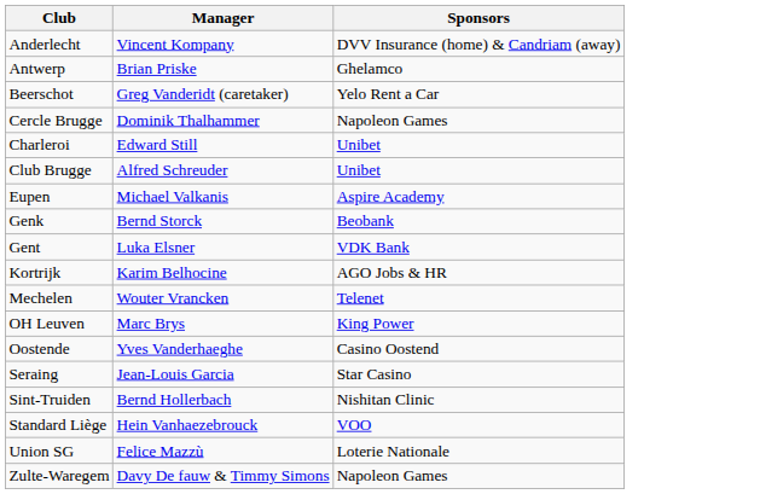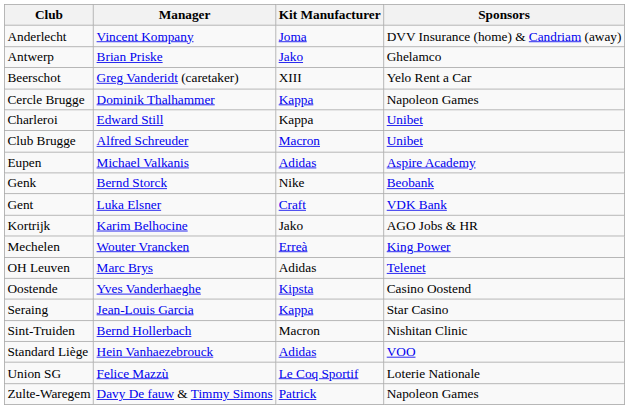+ column: Kit Manufacturer | Joma | Jako | XIII | Kappa | Kappa | Macron | Adidas | Nike | Craft | Jako | Erreà | Adidas | Kipsta | Kappa | Macron | Adidas | Le Coq Sportif | Patrick
Mechelen | Sponsors: Telenet -> King Power
OH Leuven | Sponsors: King Power -> Telenet
